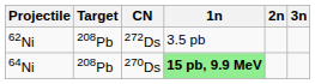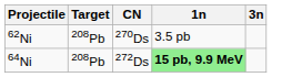- column: 2n
62Ni | CN: 272Ds -> 270Ds
64Ni | CN: 270Ds -> 272Ds
